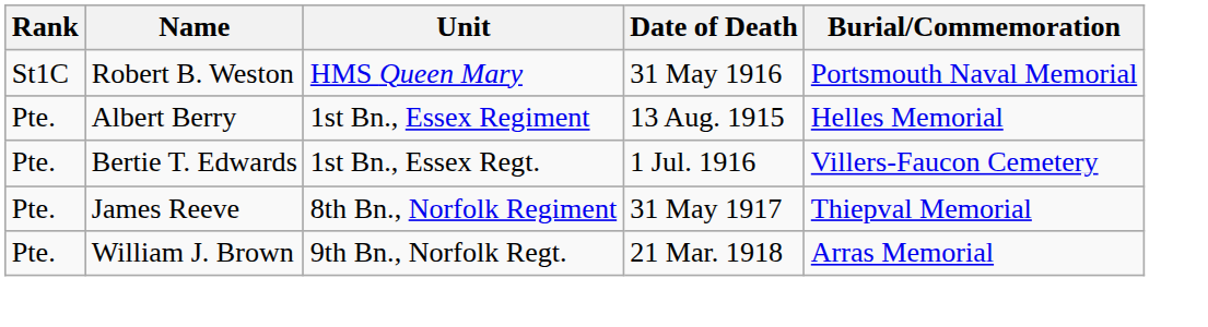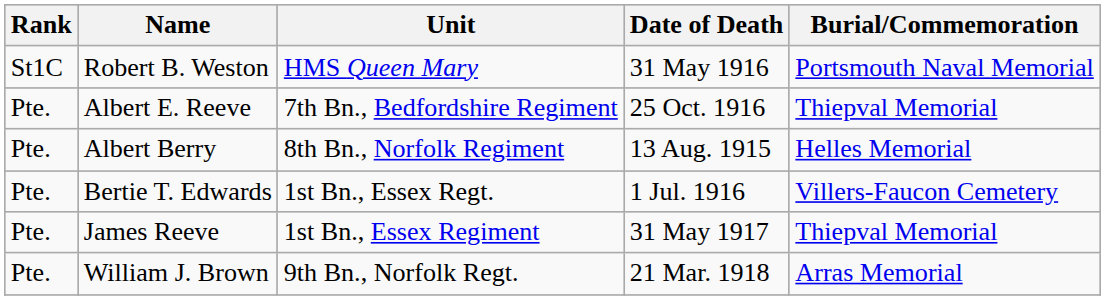+ row: Pte. | Albert E. Reeve | 7th Bn., Bedfordshire Regiment | 25 Oct. 1916 | Thiepval Memorial
Albert Berry | Unit: 1st Bn., Essex Regiment -> 8th Bn., Norfolk Regiment
James Reeve | Unit: 8th Bn., Norfolk Regiment -> 1st Bn., Essex Regiment
